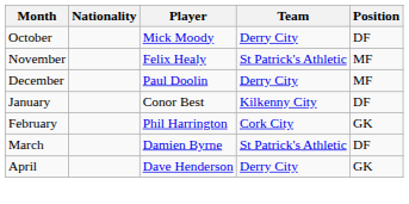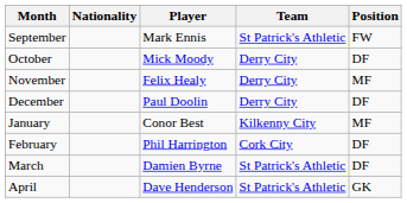+ row: September | Mark Ennis | St Patrick's Athletic | FW
November | Team: St Patrick's Athletic -> Derry City
December | Position: MF -> DF
January | Position: DF -> MF
February | Position: GK -> DF
April | Team: Derry City -> St Patrick's Athletic
